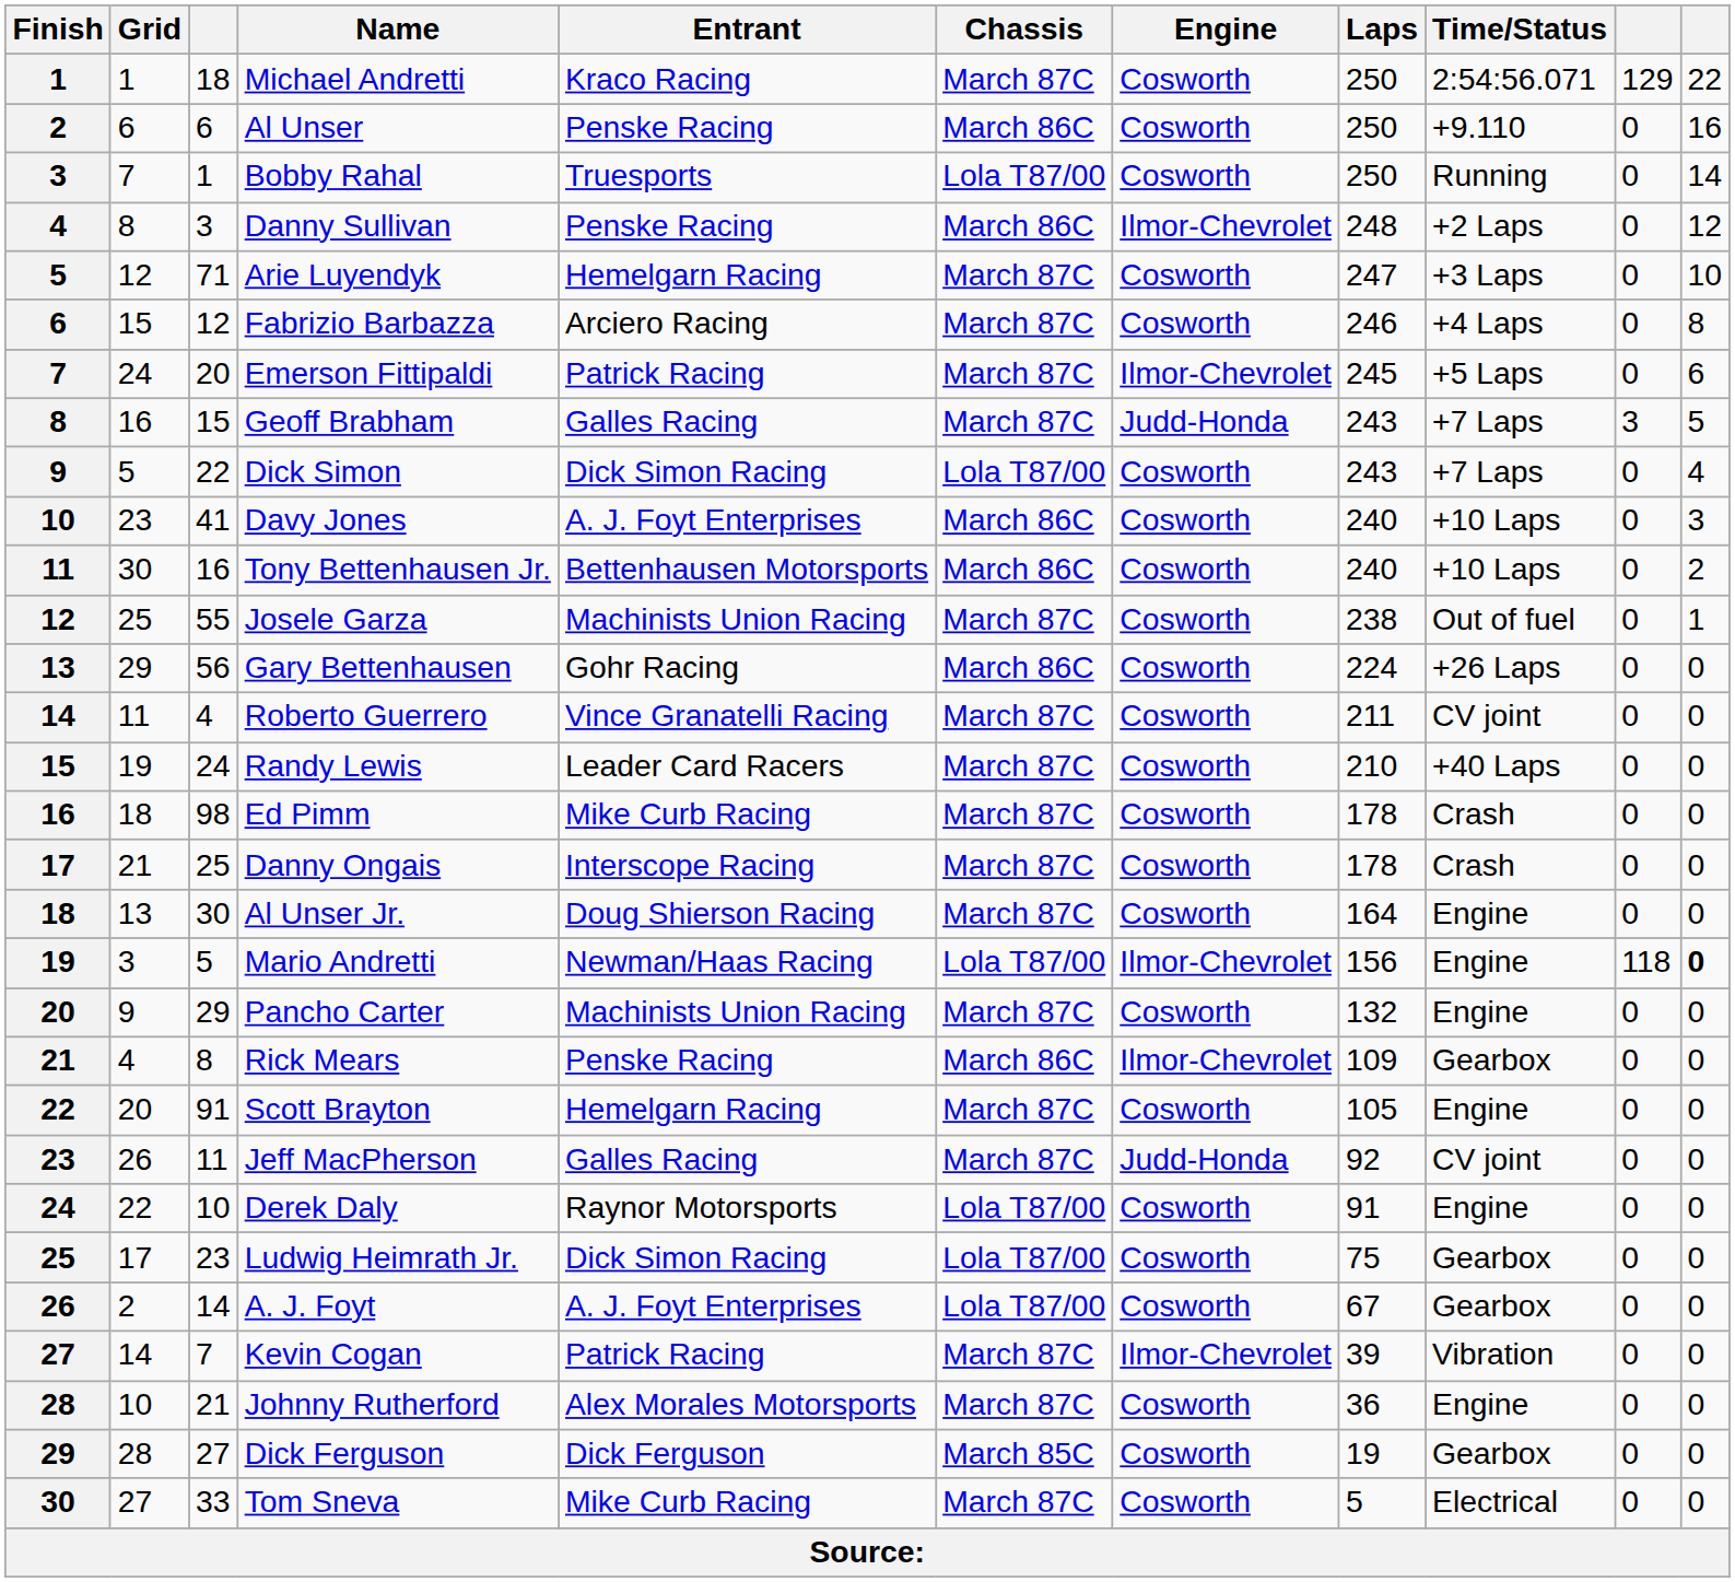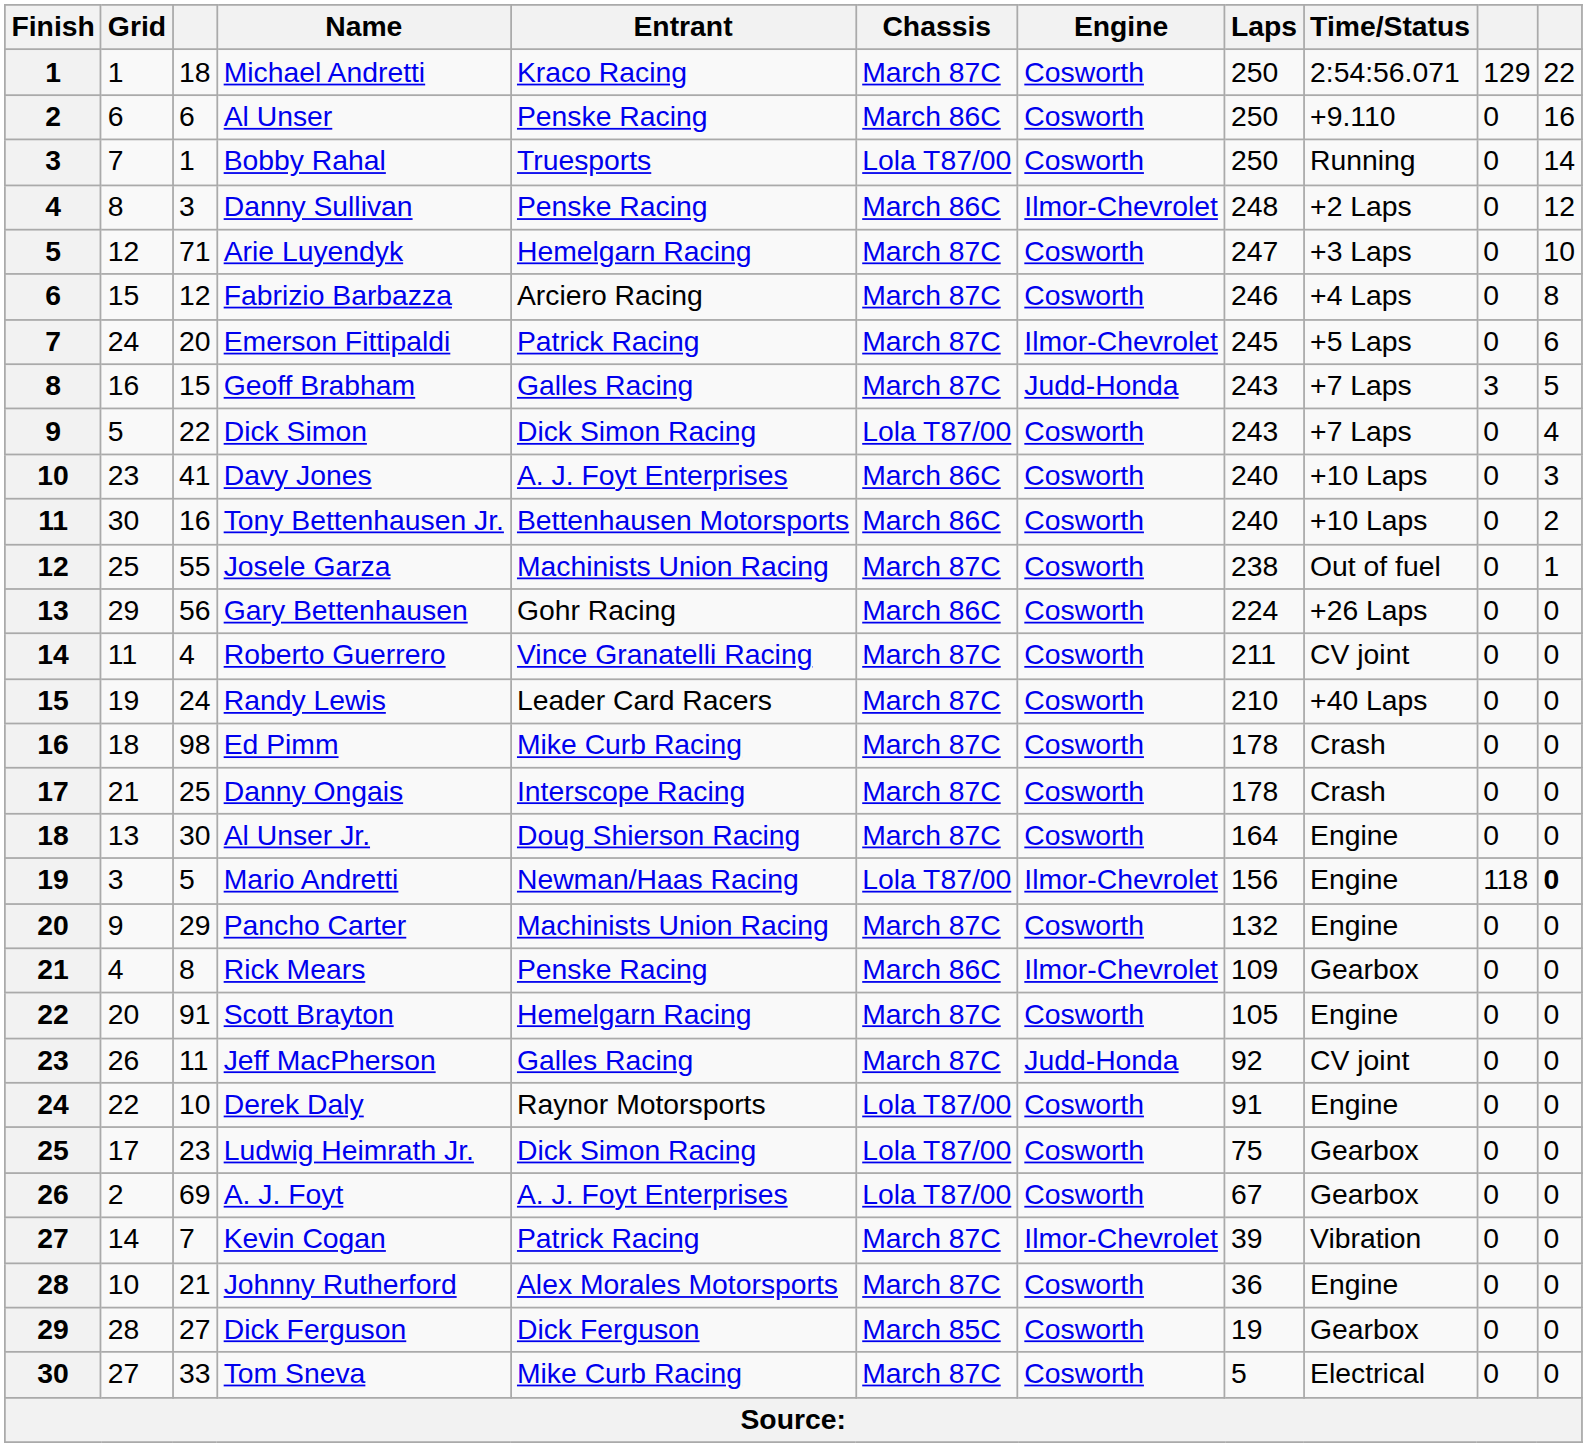A. J. Foyt | column 3: 14 -> 69
